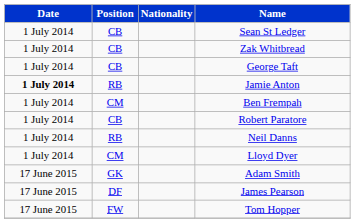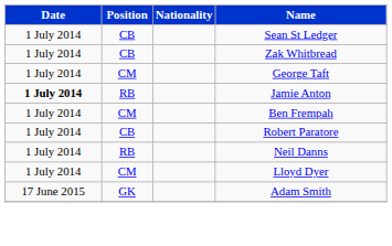George Taft | Position: CB -> CM
- row: 17 June 2015 | DF | James Pearson
- row: 17 June 2015 | FW | Tom Hopper
